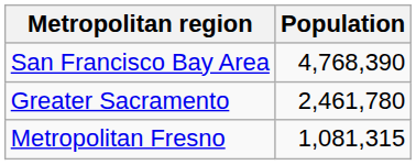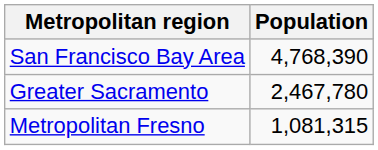Greater Sacramento | Population: 2,461,780 -> 2,467,780
